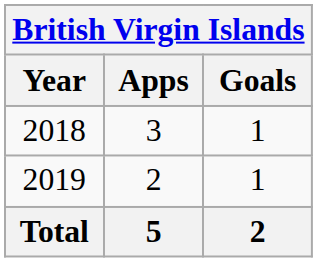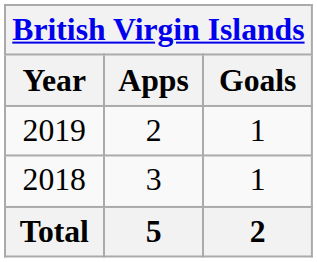rows swapped: 2018 <-> 2019
